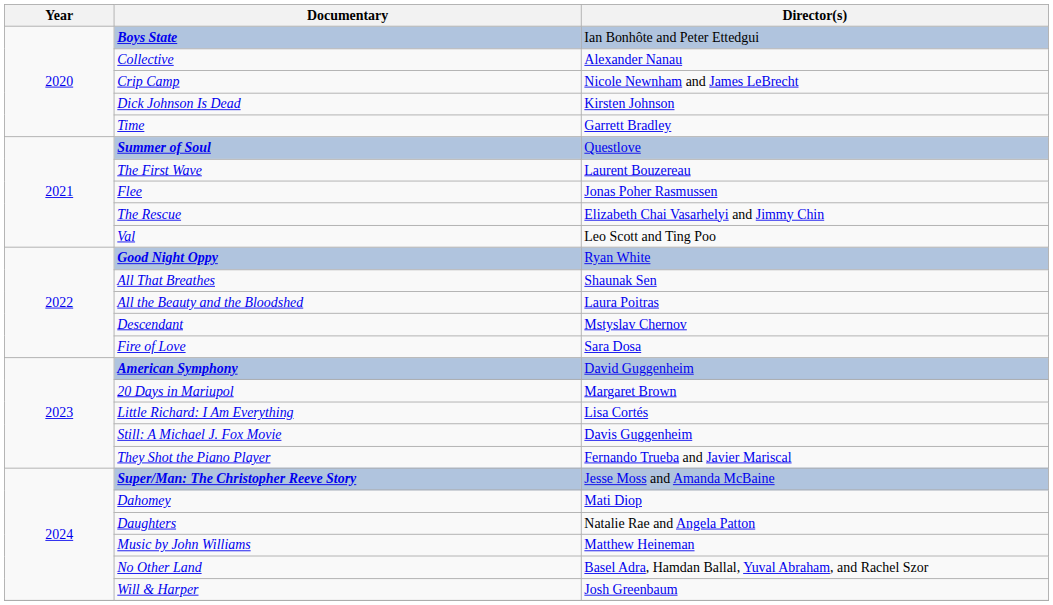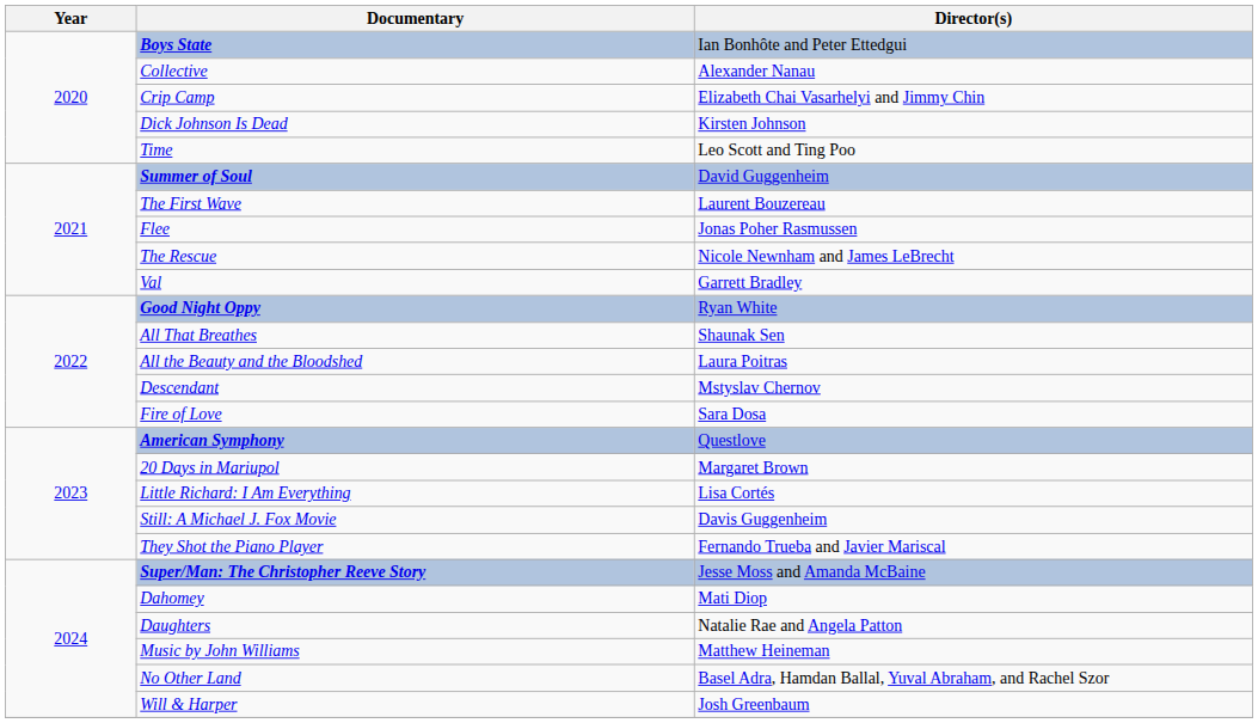Crip Camp | Director(s): Nicole Newnham and James LeBrecht -> Elizabeth Chai Vasarhelyi and Jimmy Chin
Time | Director(s): Garrett Bradley -> Leo Scott and Ting Poo
Summer of Soul | Director(s): Questlove -> David Guggenheim
The Rescue | Director(s): Elizabeth Chai Vasarhelyi and Jimmy Chin -> Nicole Newnham and James LeBrecht
Val | Director(s): Leo Scott and Ting Poo -> Garrett Bradley
American Symphony | Director(s): David Guggenheim -> Questlove
